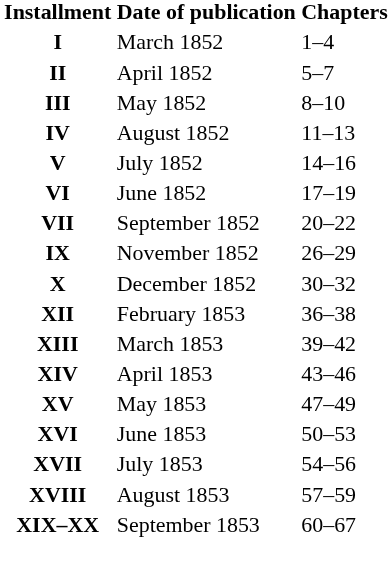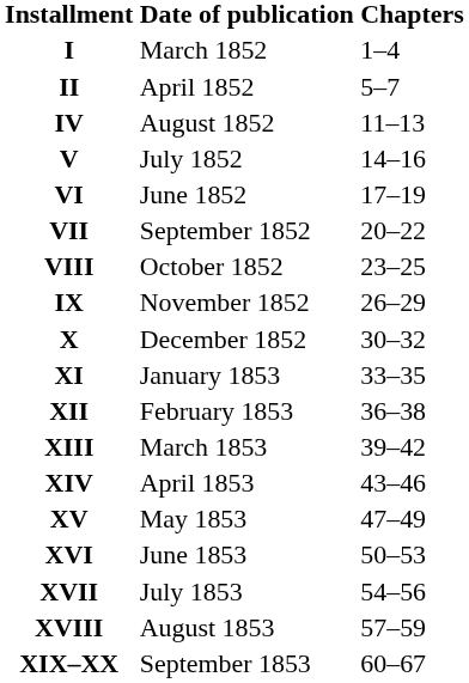- row: III | May 1852 | 8–10
+ row: VIII | October 1852 | 23–25
+ row: XI | January 1853 | 33–35
